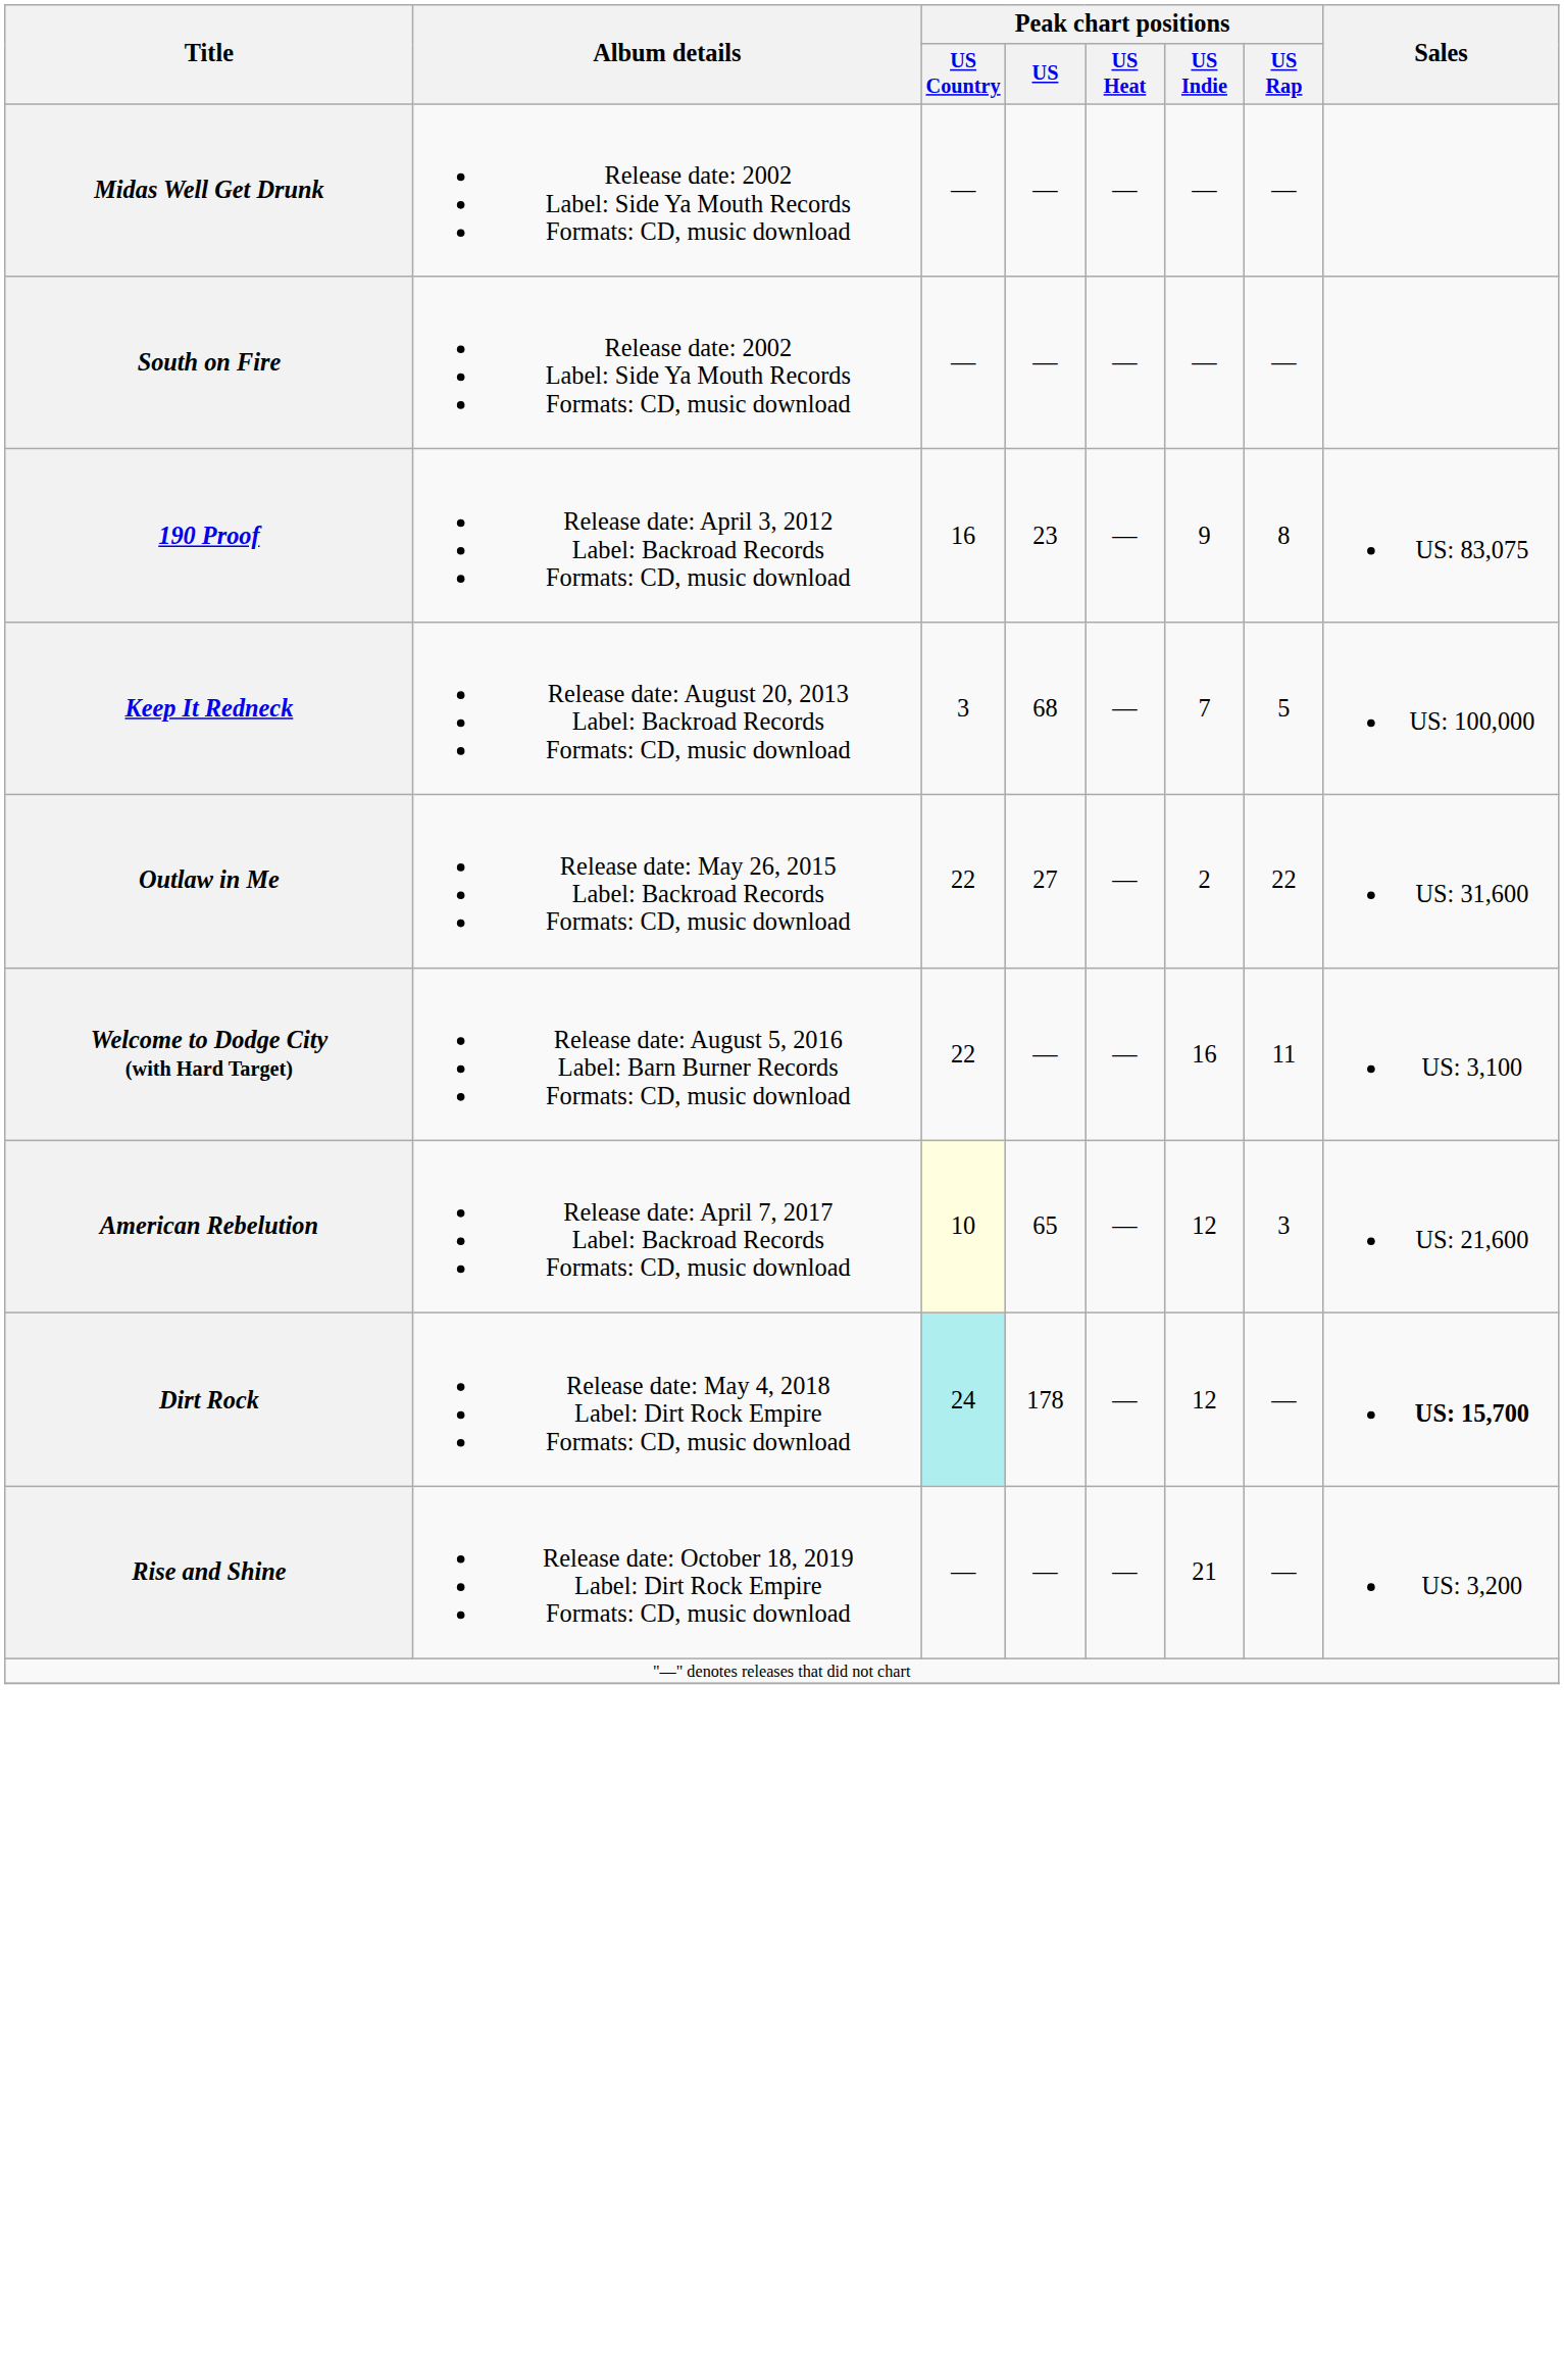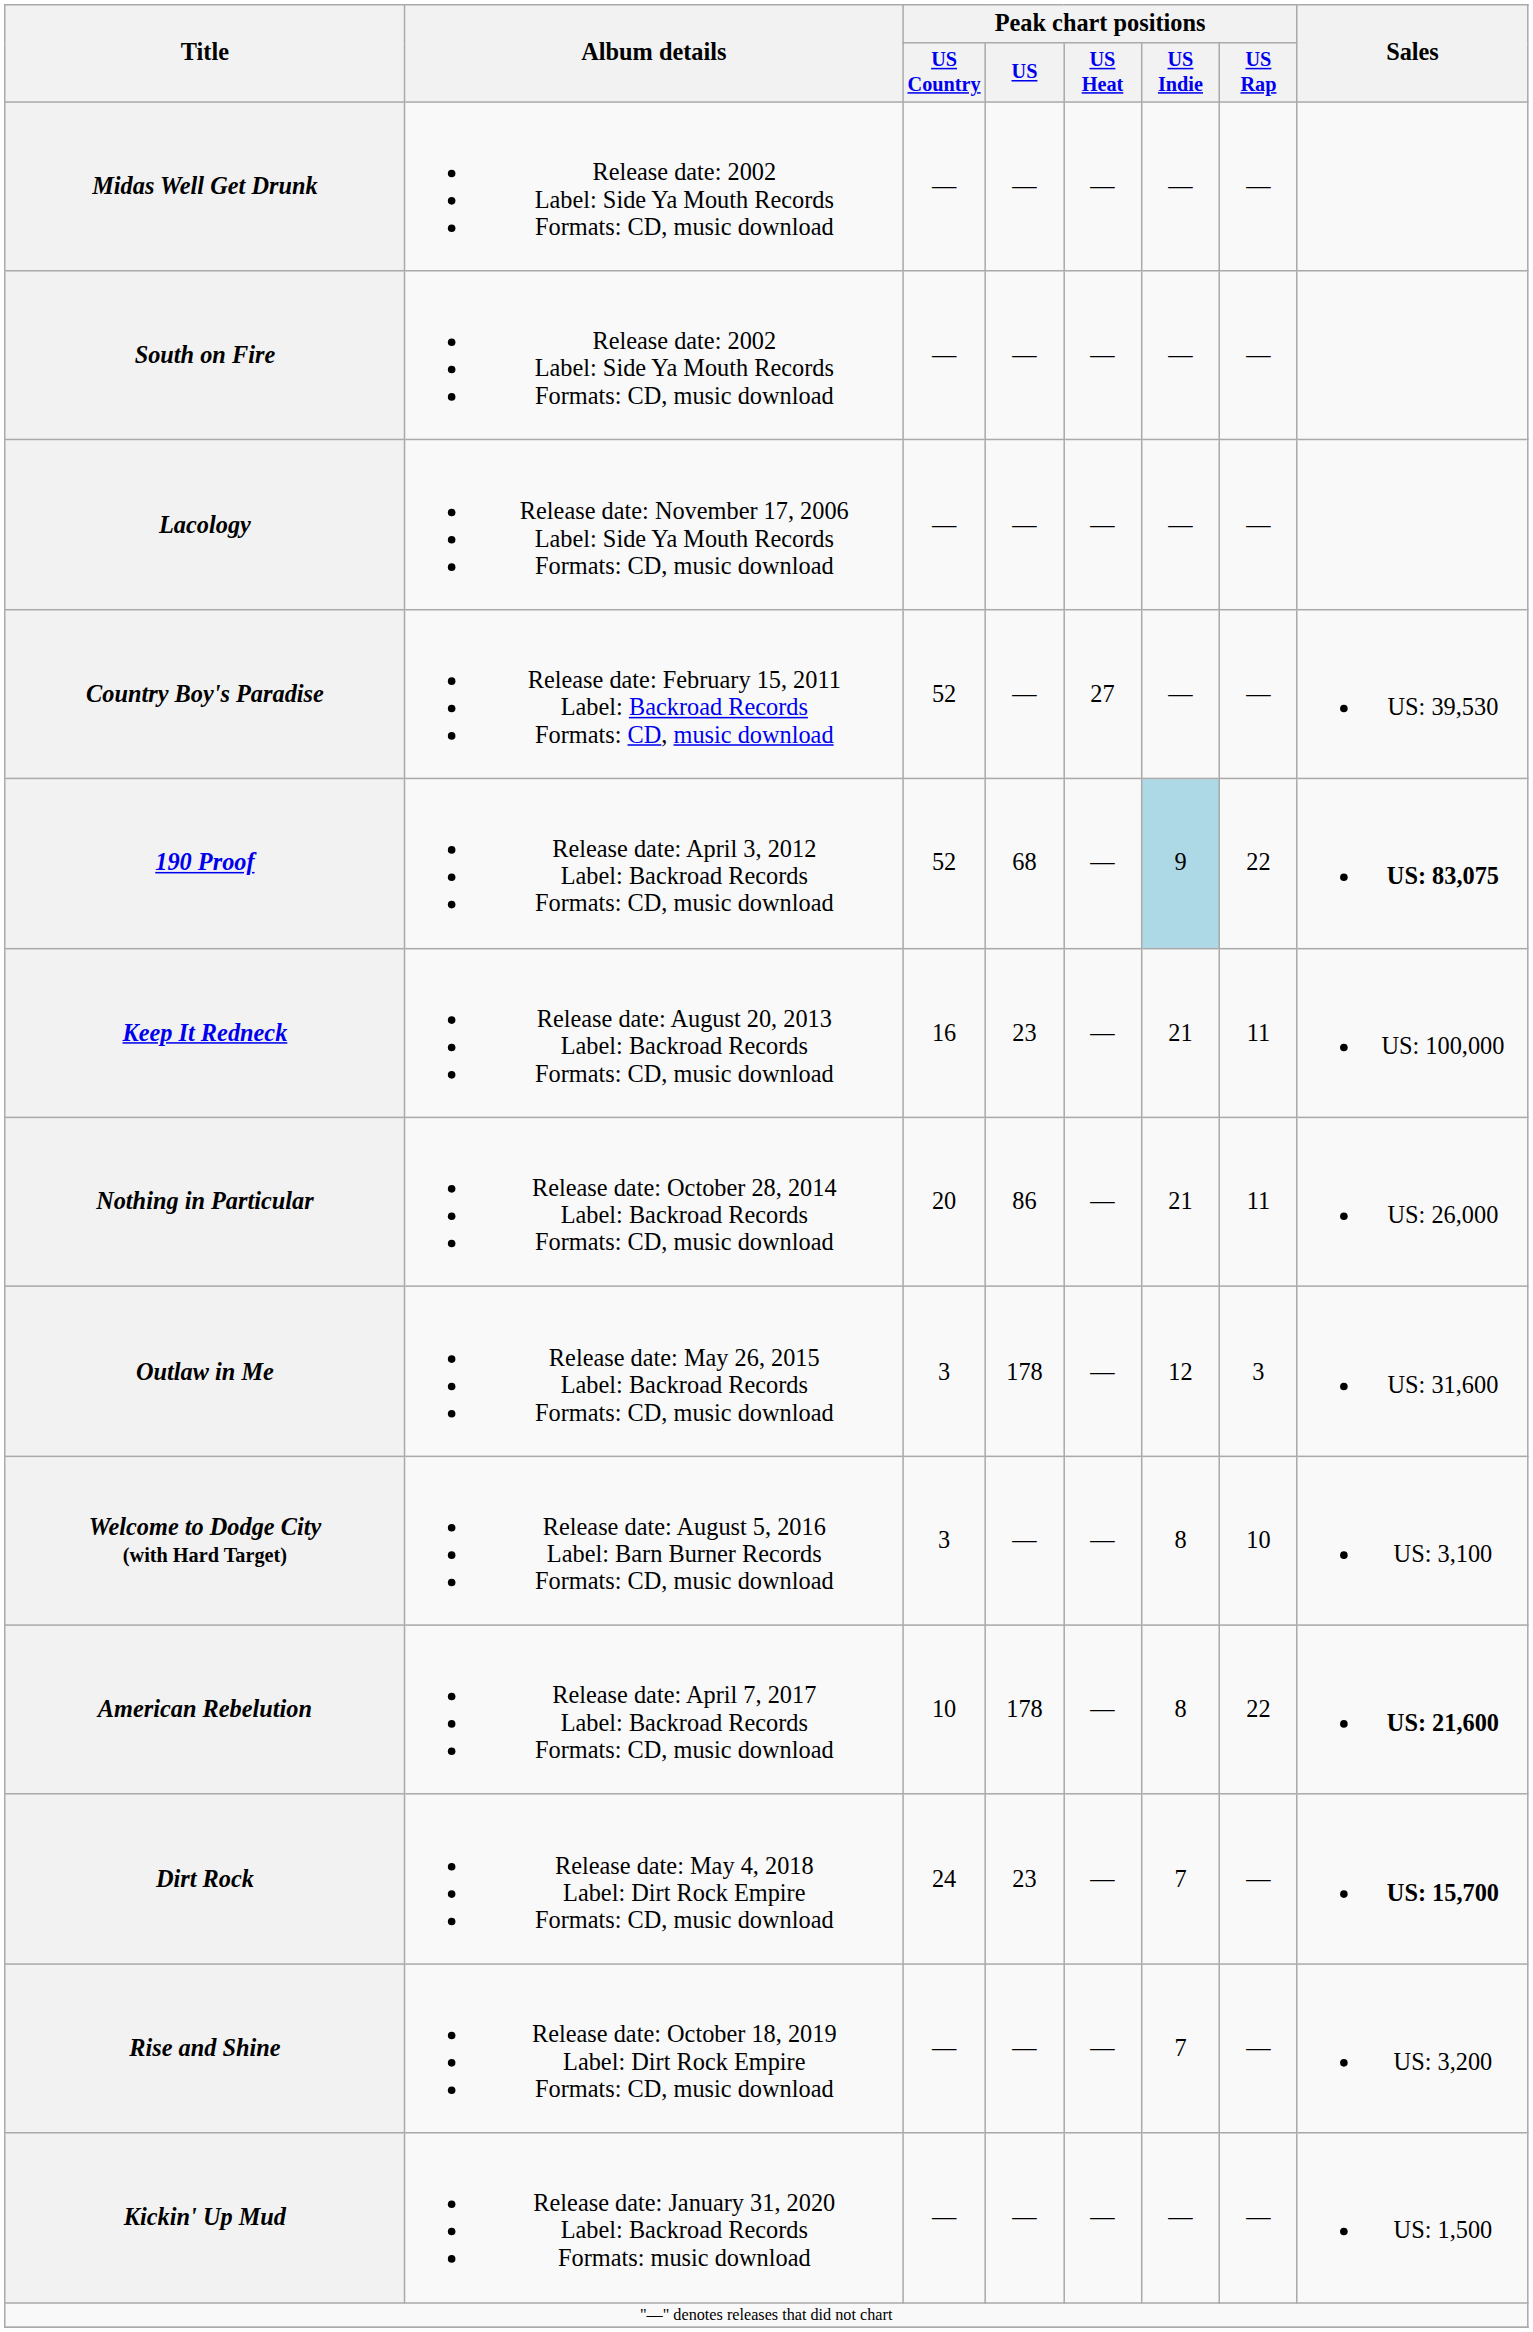+ row: Lacology | Release date: November 17, 2006 Label: Side Ya Mouth Records Formats: CD, music download | — | — | — | — | —
+ row: Country Boy's Paradise | Release date: February 15, 2011 Label: Backroad Records Formats: CD, music download | 52 | — | 27 | — | — | US: 39,530
190 Proof | Peak chart positions / US Country: 16 -> 52
190 Proof | Peak chart positions / US: 23 -> 68
190 Proof | Peak chart positions / US Indie: no background -> lightblue background
190 Proof | Peak chart positions / US Rap: 8 -> 22
190 Proof | Sales: normal -> bold
Keep It Redneck | Peak chart positions / US Country: 3 -> 16
Keep It Redneck | Peak chart positions / US: 68 -> 23
Keep It Redneck | Peak chart positions / US Indie: 7 -> 21
Keep It Redneck | Peak chart positions / US Rap: 5 -> 11
+ row: Nothing in Particular | Release date: October 28, 2014 Label: Backroad Records Formats: CD, music download | 20 | 86 | — | 21 | 11 | US: 26,000
Outlaw in Me | Peak chart positions / US Country: 22 -> 3
Outlaw in Me | Peak chart positions / US: 27 -> 178
Outlaw in Me | Peak chart positions / US Indie: 2 -> 12
Outlaw in Me | Peak chart positions / US Rap: 22 -> 3
Welcome to Dodge City (with Hard Target) | Peak chart positions / US Country: 22 -> 3
Welcome to Dodge City (with Hard Target) | Peak chart positions / US Indie: 16 -> 8
Welcome to Dodge City (with Hard Target) | Peak chart positions / US Rap: 11 -> 10
American Rebelution | Peak chart positions / US Country: lightyellow background -> no background
American Rebelution | Peak chart positions / US: 65 -> 178
American Rebelution | Peak chart positions / US Indie: 12 -> 8
American Rebelution | Peak chart positions / US Rap: 3 -> 22
American Rebelution | Sales: normal -> bold
Dirt Rock | Peak chart positions / US Country: paleturquoise background -> no background
Dirt Rock | Peak chart positions / US: 178 -> 23
Dirt Rock | Peak chart positions / US Indie: 12 -> 7
Rise and Shine | Peak chart positions / US Indie: 21 -> 7
+ row: Kickin' Up Mud | Release date: January 31, 2020 Label: Backroad Records Formats: music download | — | — | — | — | — | US: 1,500
